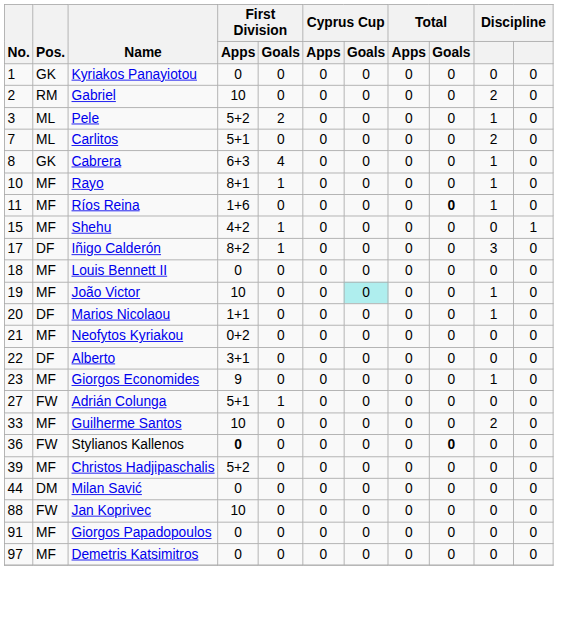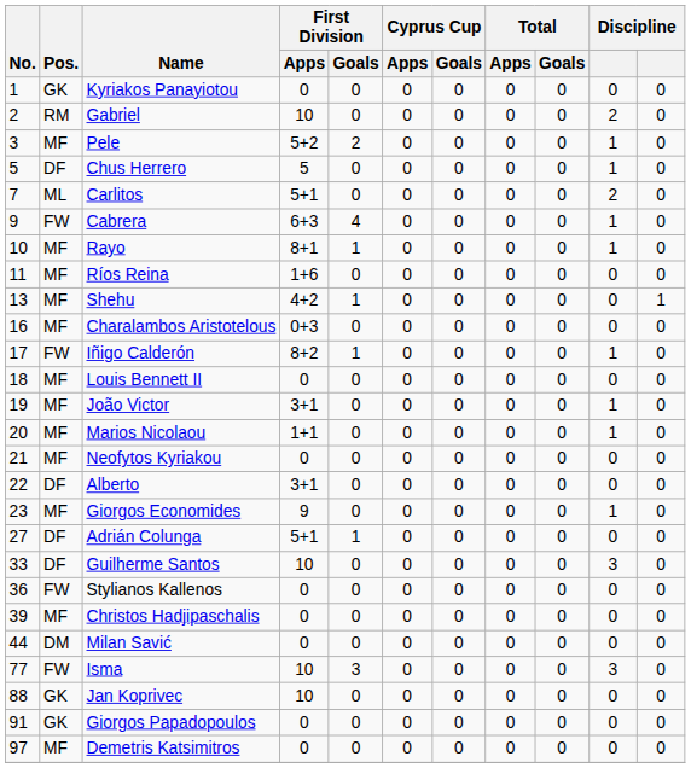Pele | Pos.: ML -> MF
+ row: 5 | DF | Chus Herrero | 5 | 0 | 0 | 0 | 0 | 0 | 1 | 0
Cabrera | No.: 8 -> 9
Cabrera | Pos.: GK -> FW
Ríos Reina | Total / Goals: bold -> normal
Ríos Reina | column 10: 1 -> 0
Shehu | No.: 15 -> 13
+ row: 16 | MF | Charalambos Aristotelous | 0+3 | 0 | 0 | 0 | 0 | 0 | 0 | 0
Iñigo Calderón | Pos.: DF -> FW
Iñigo Calderón | column 10: 3 -> 1
João Victor | First Division / Apps: 10 -> 3+1
João Victor | Cyprus Cup / Goals: paleturquoise background -> no background
Marios Nicolaou | Pos.: DF -> MF
Neofytos Kyriakou | First Division / Apps: 0+2 -> 0
Adrián Colunga | Pos.: FW -> DF
Guilherme Santos | Pos.: MF -> DF
Guilherme Santos | column 10: 2 -> 3
Stylianos Kallenos | First Division / Apps: bold -> normal
Stylianos Kallenos | Total / Goals: bold -> normal
Christos Hadjipaschalis | First Division / Apps: 5+2 -> 0
+ row: 77 | FW | Isma | 10 | 3 | 0 | 0 | 0 | 0 | 3 | 0
Jan Koprivec | Pos.: FW -> GK
Giorgos Papadopoulos | Pos.: MF -> GK
